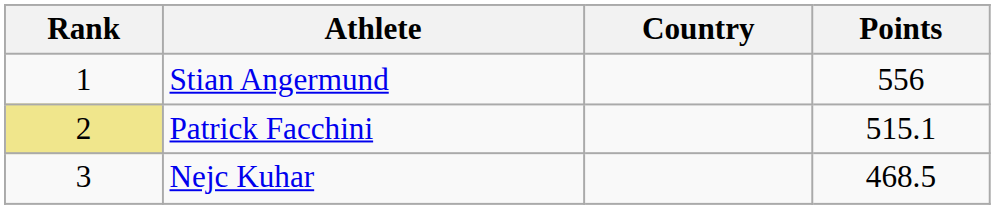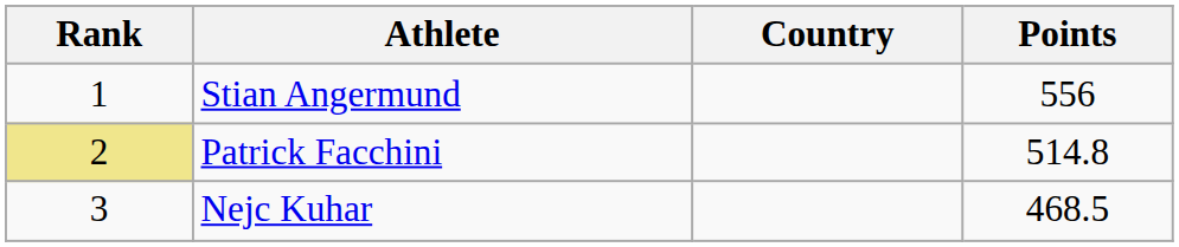Patrick Facchini | Points: 515.1 -> 514.8
